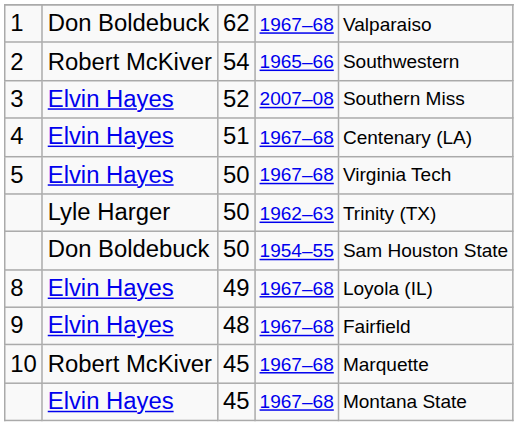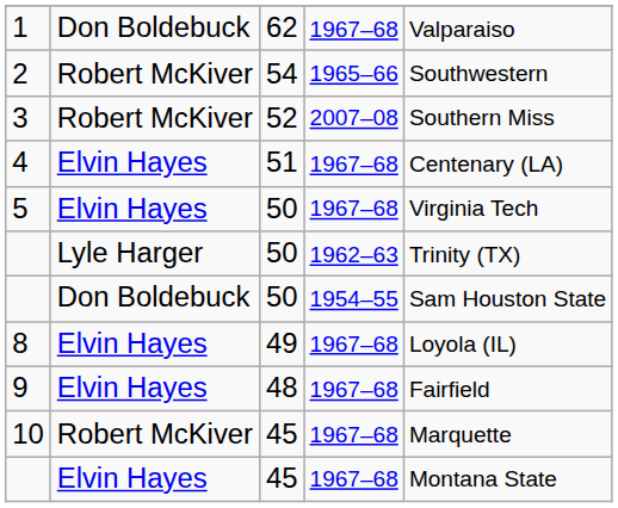3 | column 2: Elvin Hayes -> Robert McKiver
